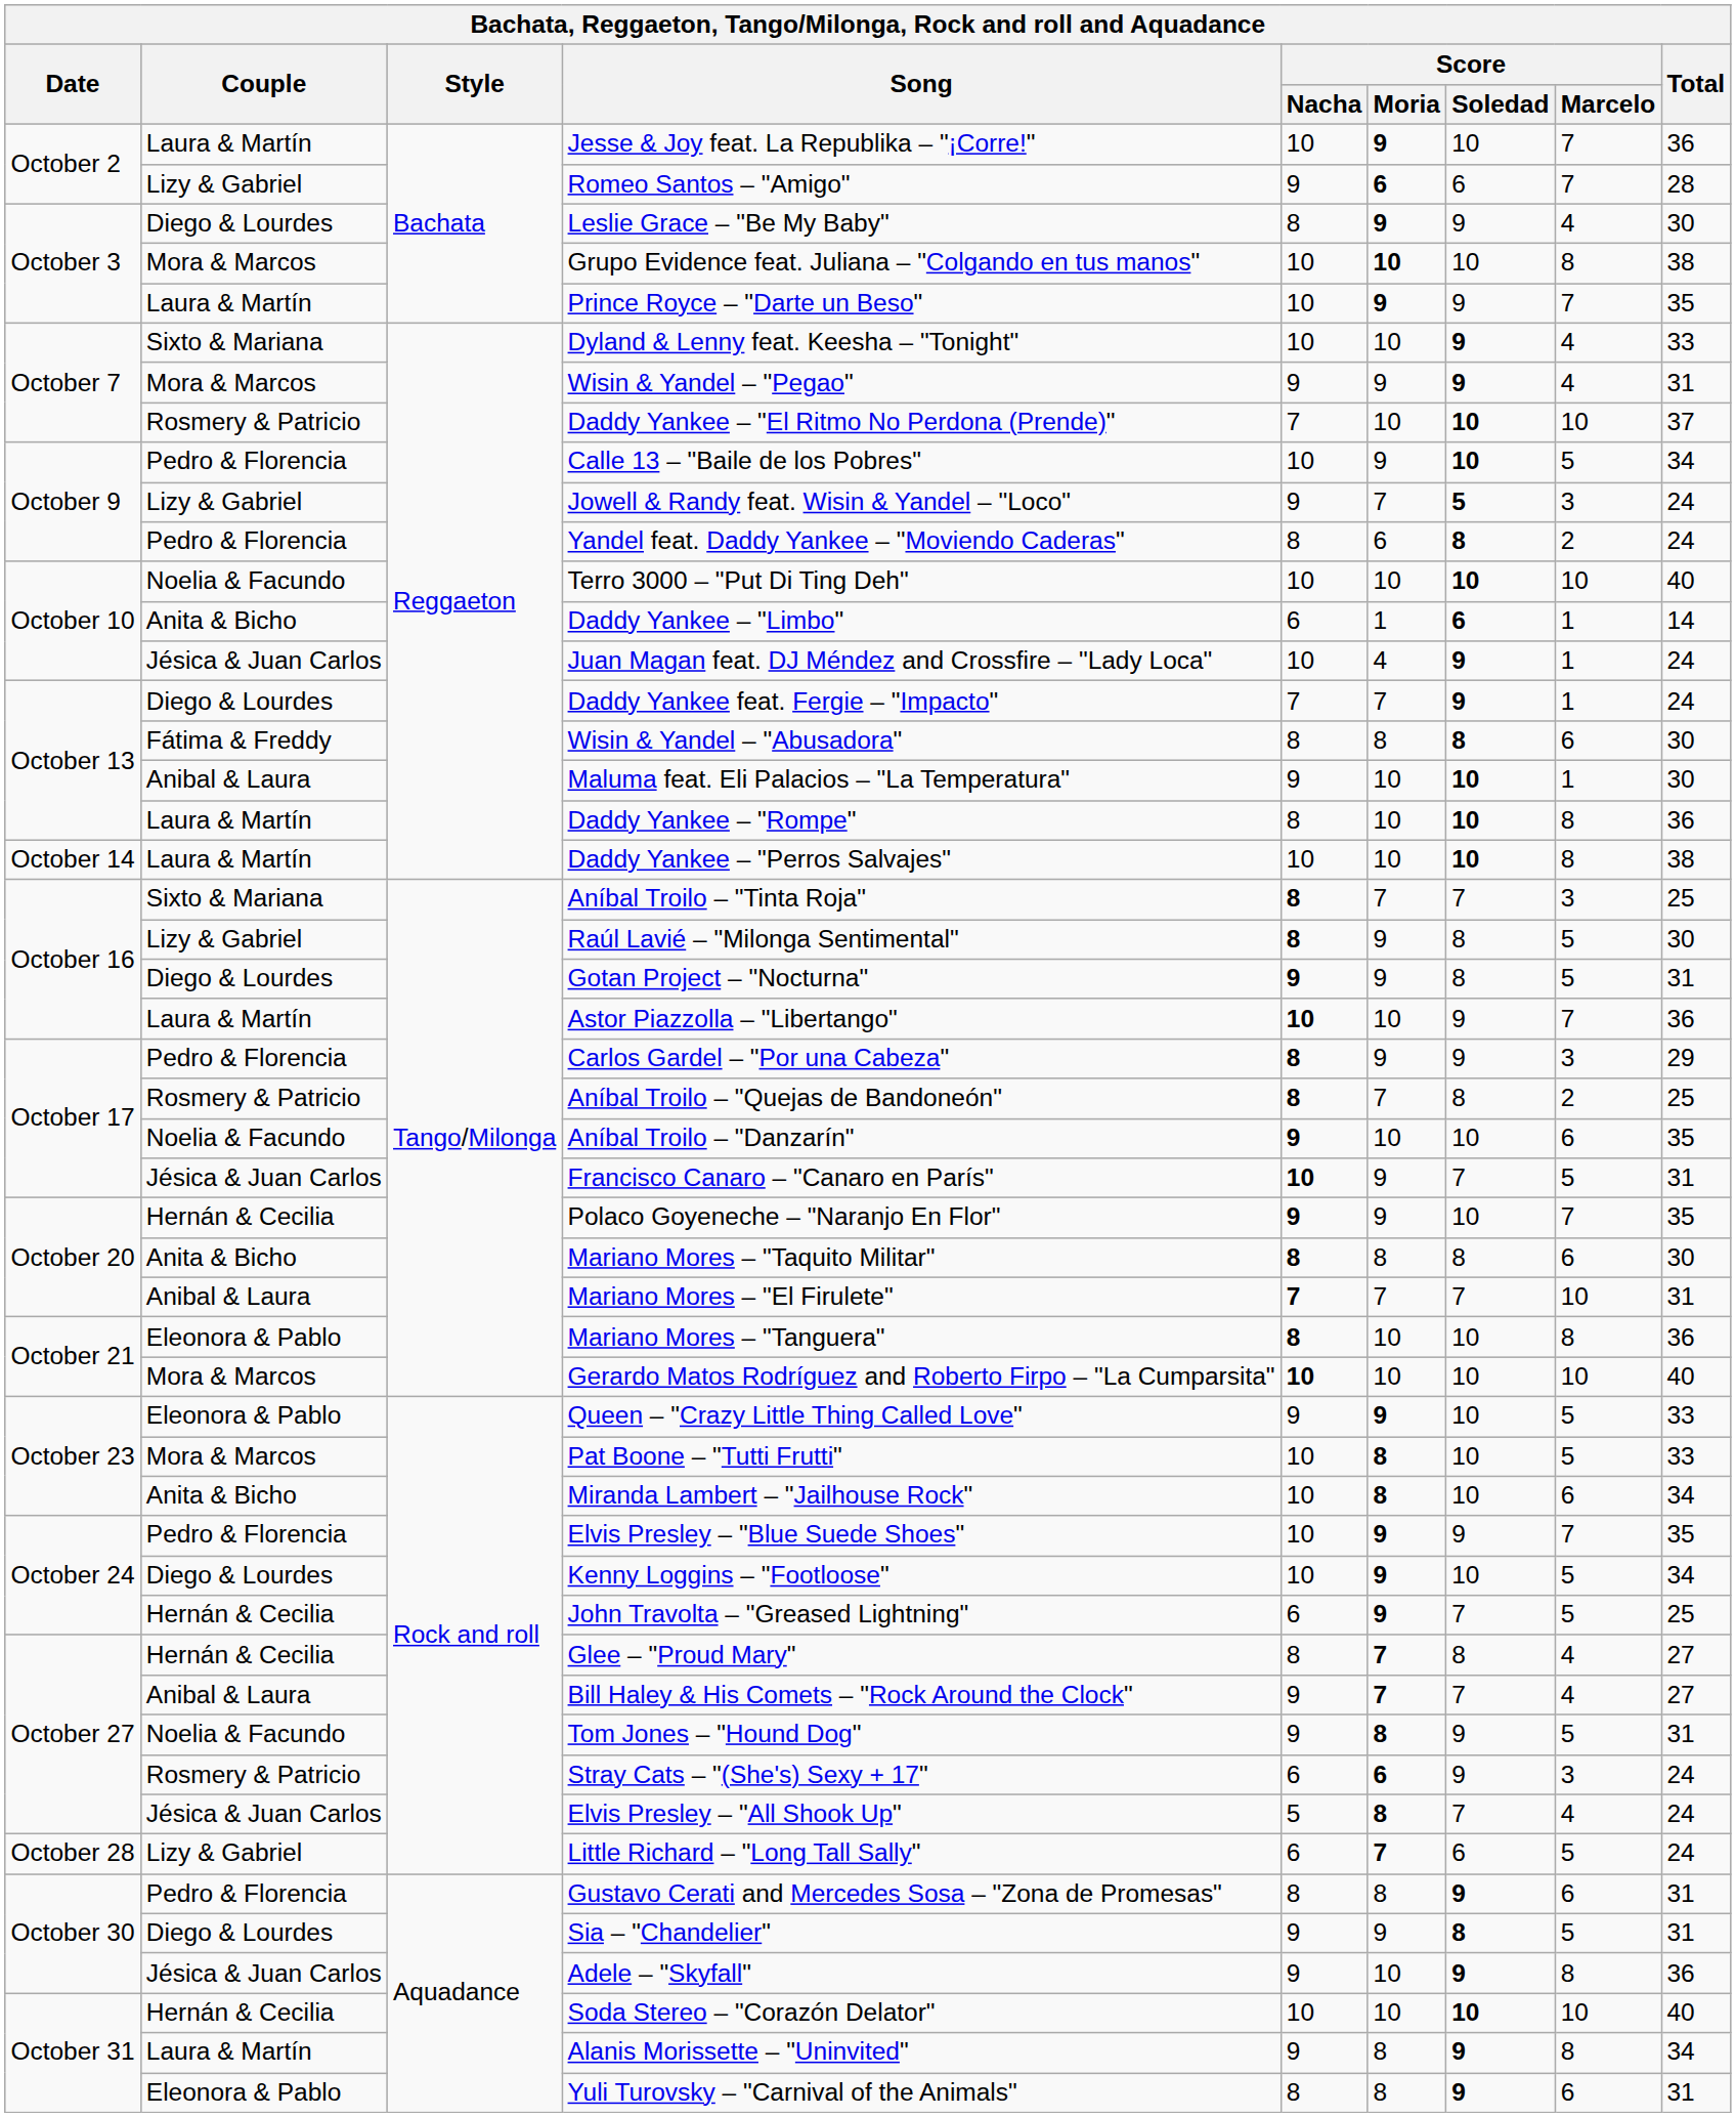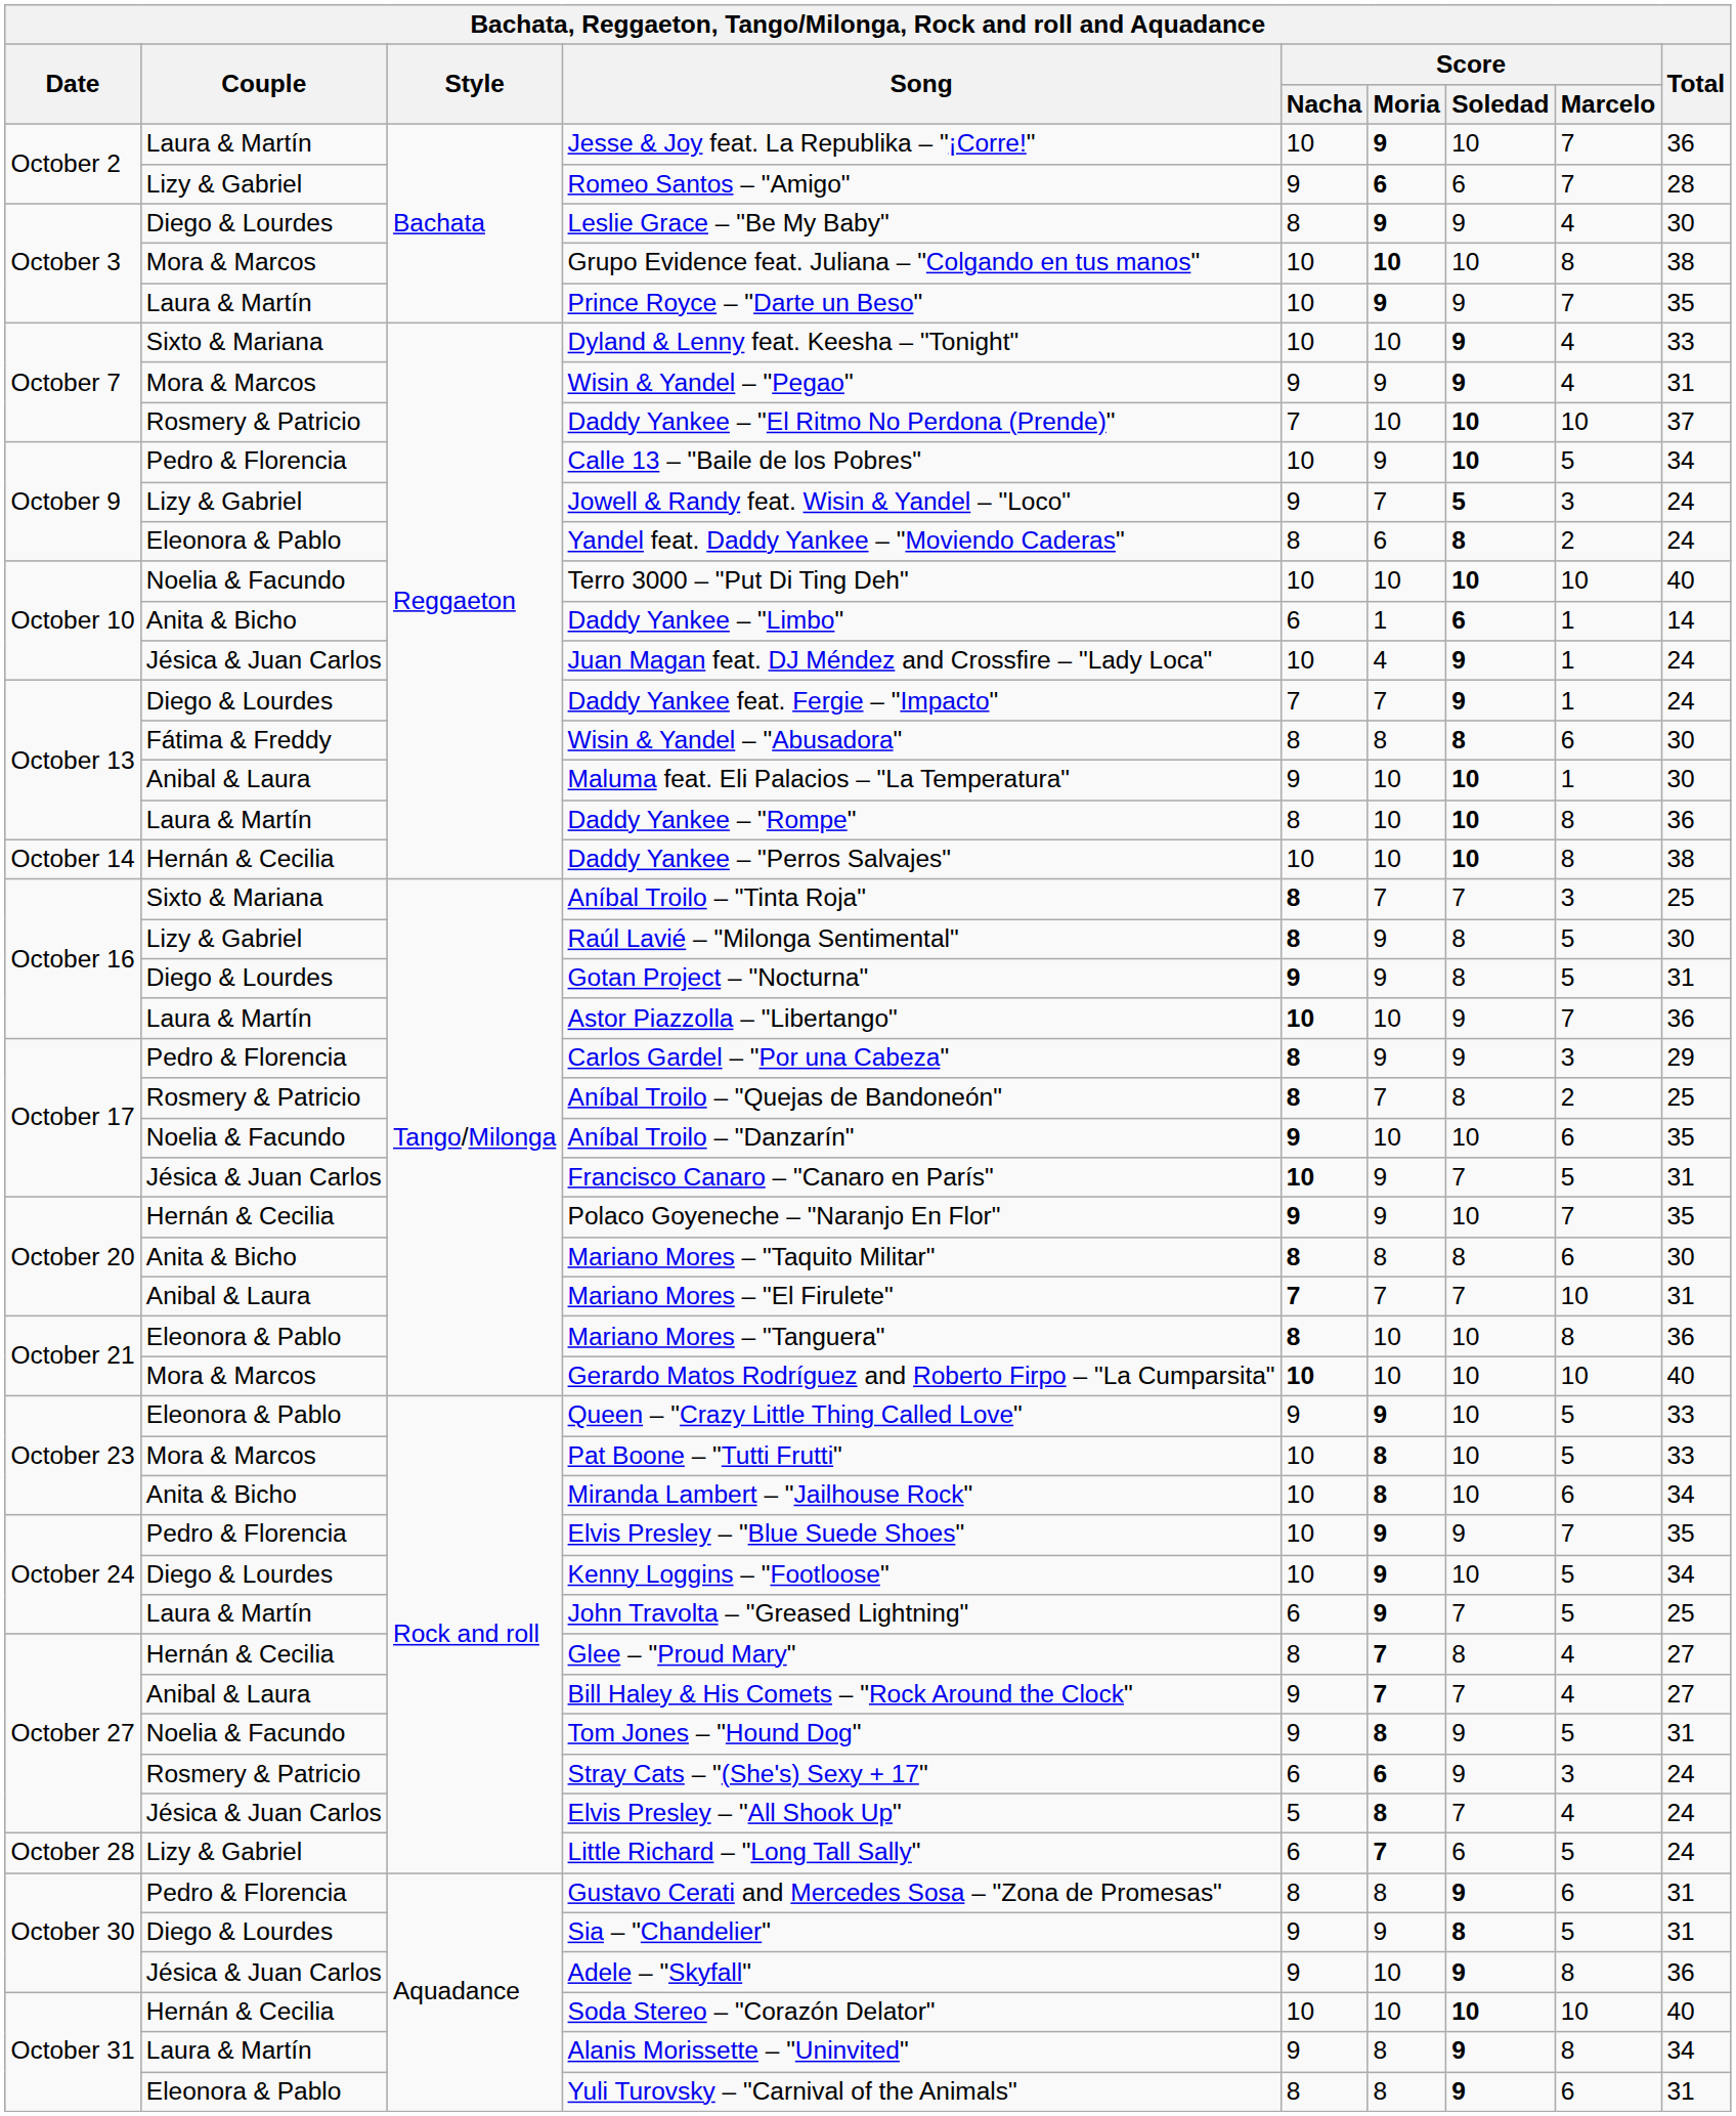Yandel feat. Daddy Yankee – "Moviendo Caderas" | Couple: Pedro & Florencia -> Eleonora & Pablo
Daddy Yankee – "Perros Salvajes" | Couple: Laura & Martín -> Hernán & Cecilia
John Travolta – "Greased Lightning" | Couple: Hernán & Cecilia -> Laura & Martín
